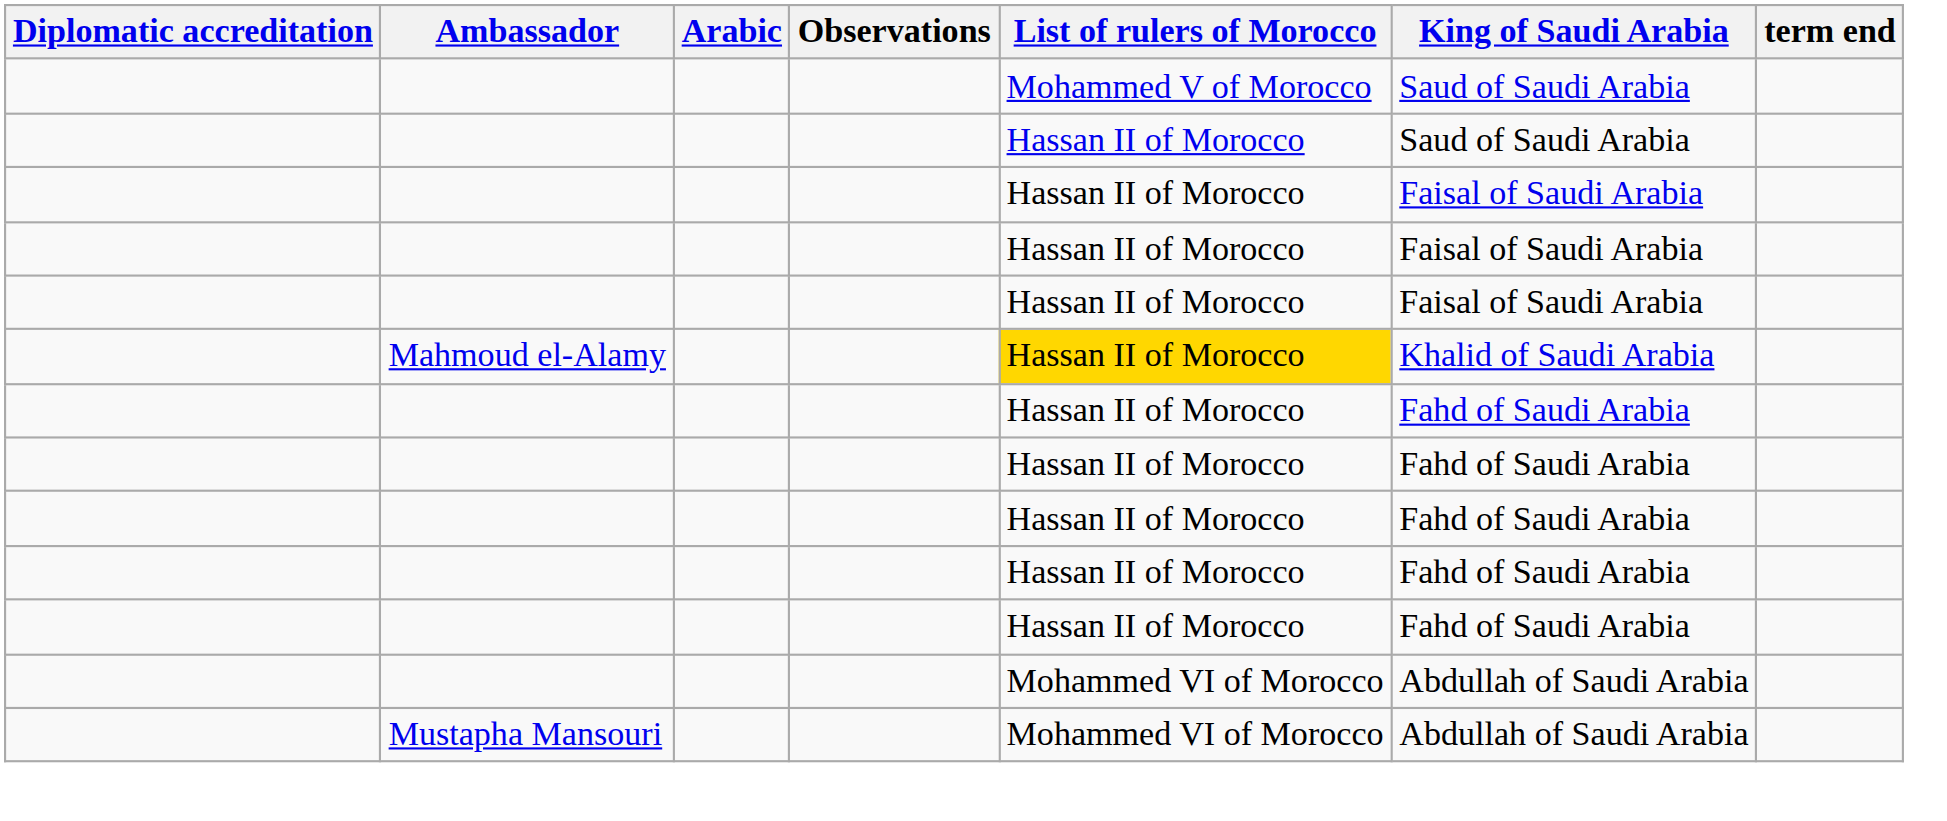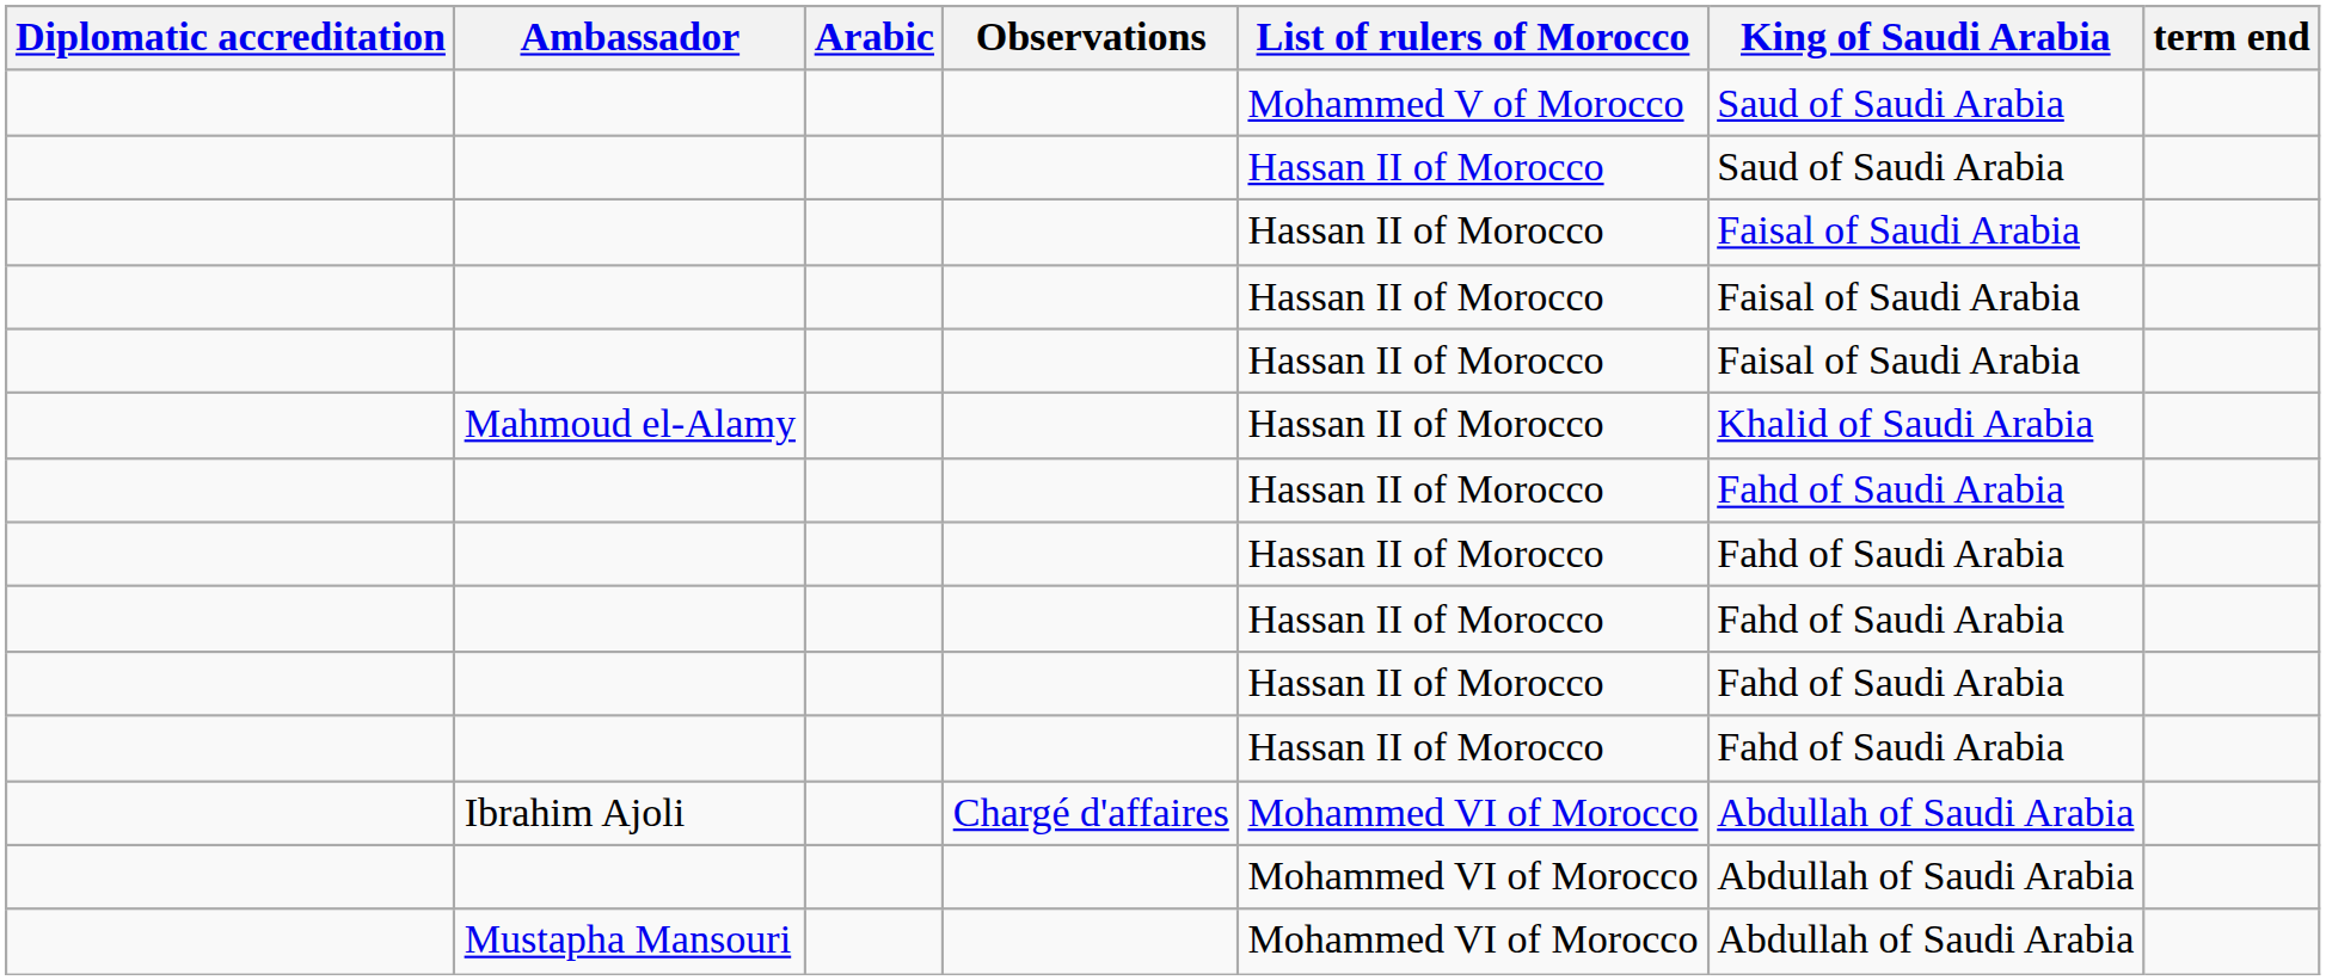Mahmoud el-Alamy | List of rulers of Morocco: gold background -> no background
+ row: Ibrahim Ajoli | Chargé d'affaires | Mohammed VI of Morocco | Abdullah of Saudi Arabia
